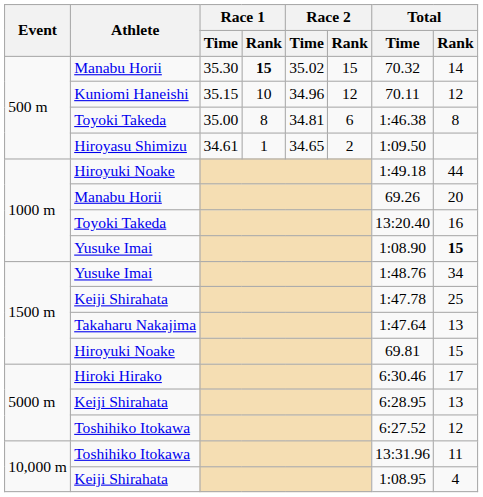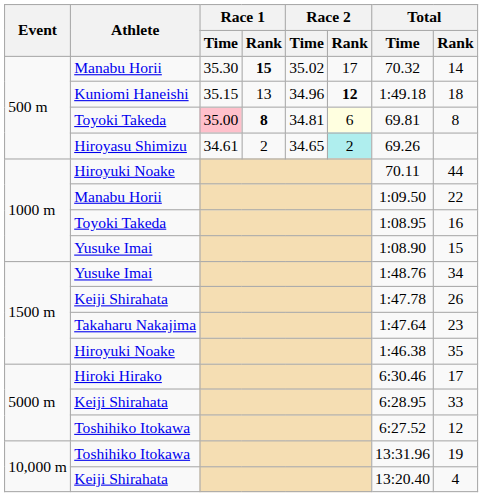500 m / Manabu Horii | Race 2 / Rank: 15 -> 17
Kuniomi Haneishi | Race 1 / Rank: 10 -> 13
Kuniomi Haneishi | Race 2 / Rank: normal -> bold
Kuniomi Haneishi | Total / Time: 70.11 -> 1:49.18
Kuniomi Haneishi | Total / Rank: 12 -> 18
500 m / Toyoki Takeda | Race 1 / Time: no background -> pink background
500 m / Toyoki Takeda | Race 1 / Rank: normal -> bold
500 m / Toyoki Takeda | Race 2 / Rank: no background -> lightyellow background
500 m / Toyoki Takeda | Total / Time: 1:46.38 -> 69.81
Hiroyasu Shimizu | Race 1 / Rank: 1 -> 2
Hiroyasu Shimizu | Race 2 / Rank: no background -> paleturquoise background
Hiroyasu Shimizu | Total / Time: 1:09.50 -> 69.26
1000 m / Hiroyuki Noake | Total / Time: 1:49.18 -> 70.11
1000 m / Manabu Horii | Total / Time: 69.26 -> 1:09.50
1000 m / Manabu Horii | Total / Rank: 20 -> 22
1000 m / Toyoki Takeda | Total / Time: 13:20.40 -> 1:08.95
1000 m / Yusuke Imai | Total / Rank: bold -> normal
1500 m / Keiji Shirahata | Total / Rank: 25 -> 26
Takaharu Nakajima | Total / Rank: 13 -> 23
1500 m / Hiroyuki Noake | Total / Time: 69.81 -> 1:46.38
1500 m / Hiroyuki Noake | Total / Rank: 15 -> 35
5000 m / Keiji Shirahata | Total / Rank: 13 -> 33
10,000 m / Toshihiko Itokawa | Total / Rank: 11 -> 19
10,000 m / Keiji Shirahata | Total / Time: 1:08.95 -> 13:20.40
